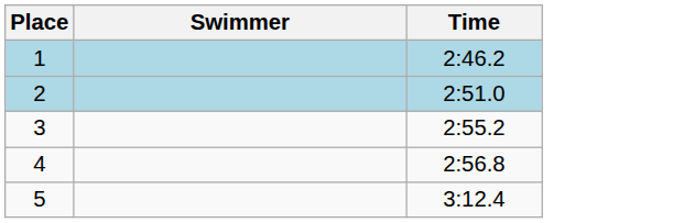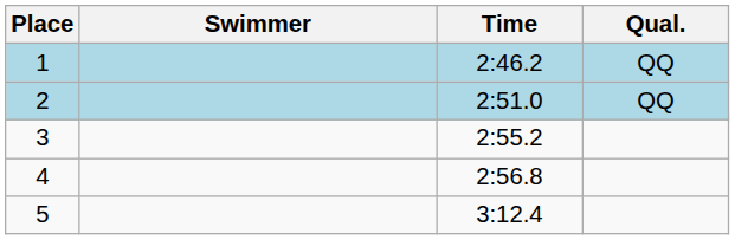+ column: Qual. | QQ | QQ
